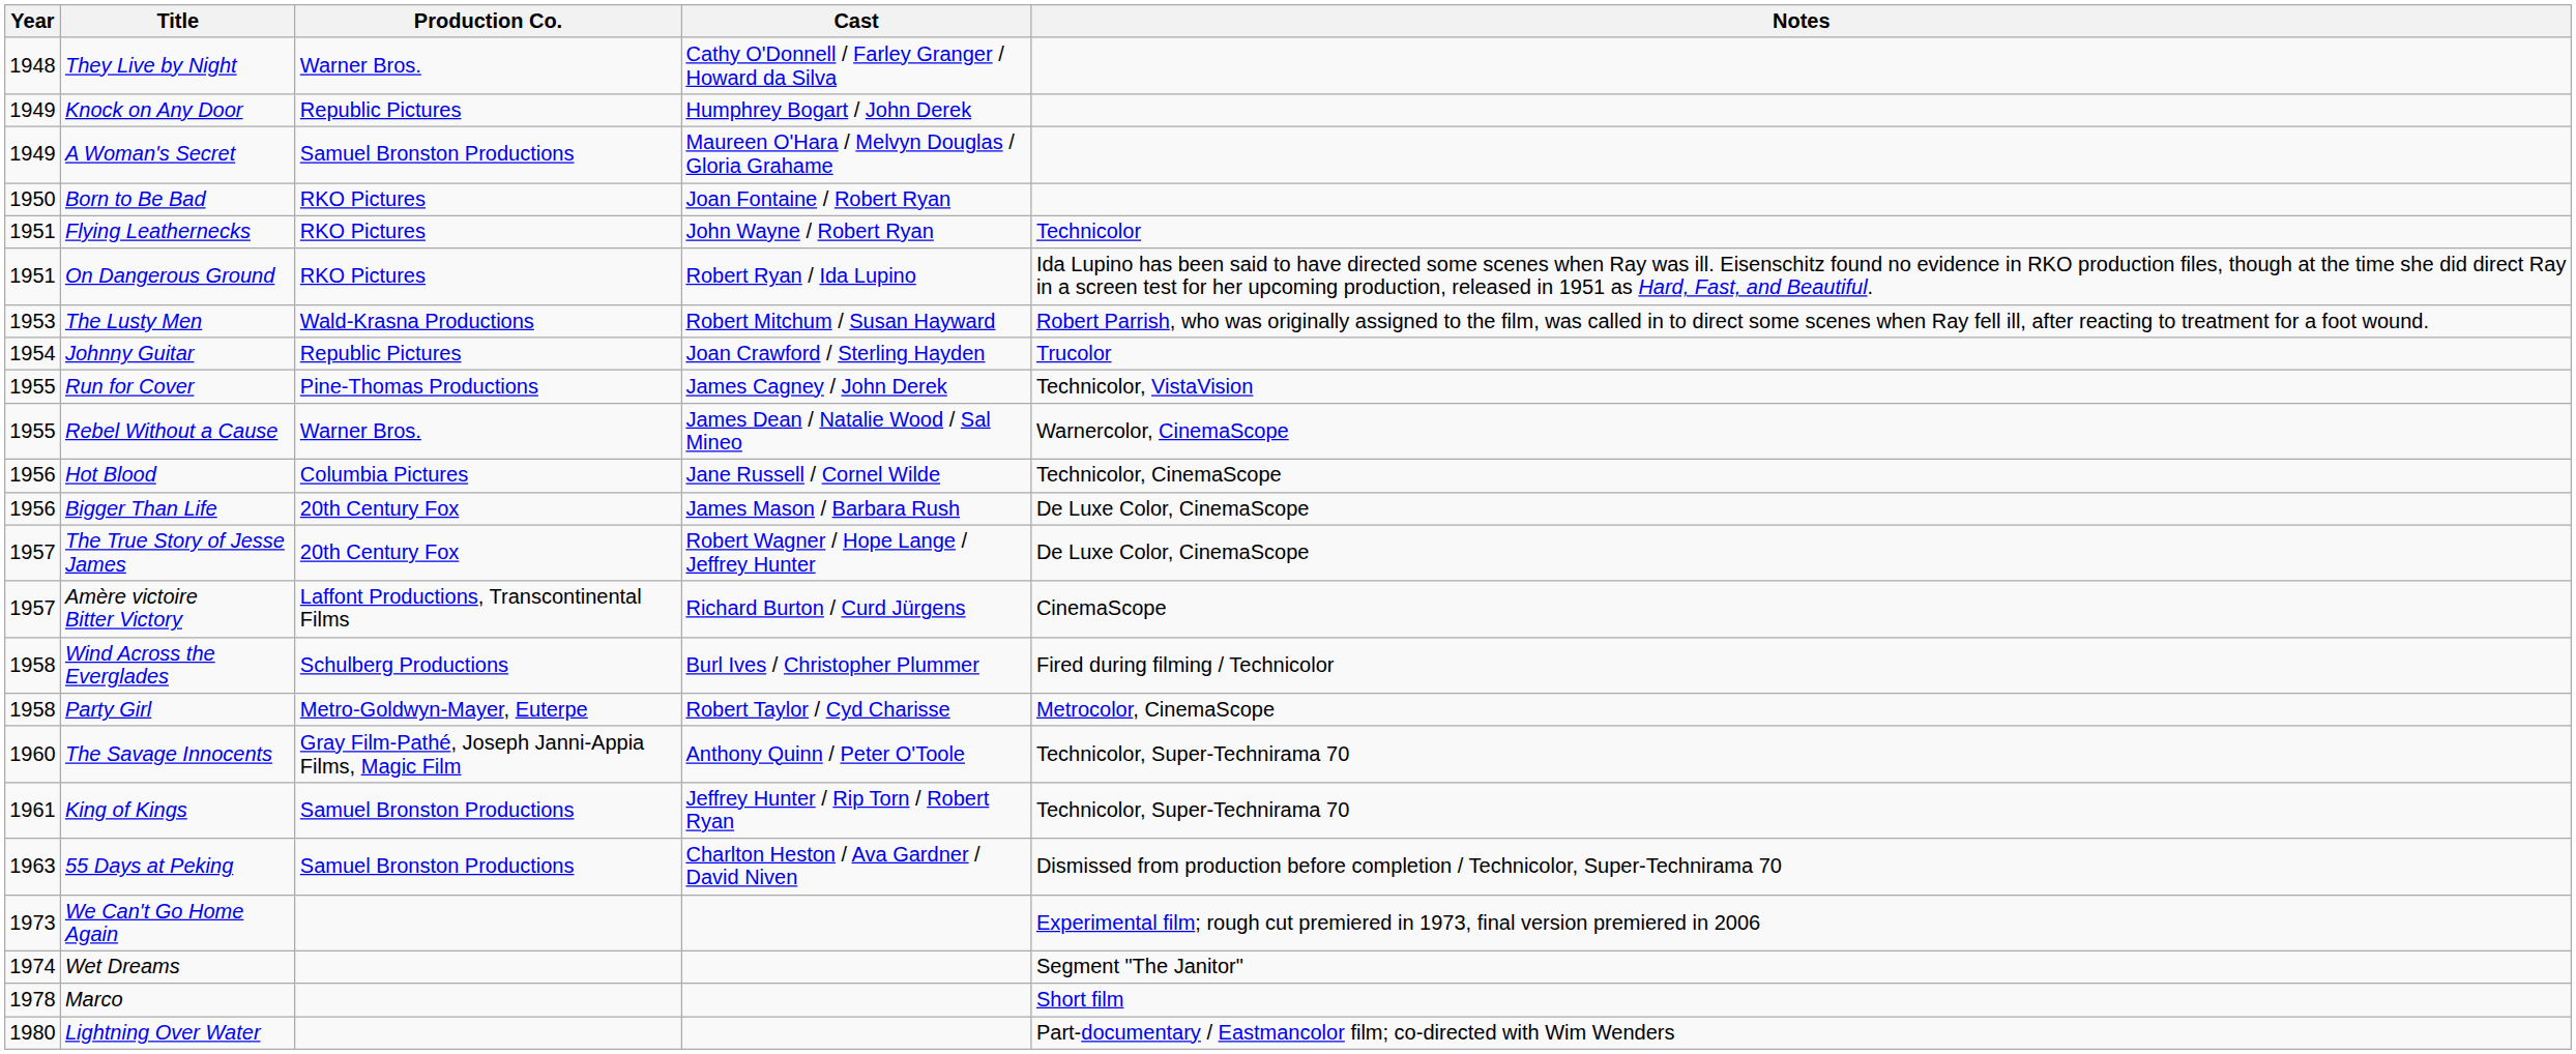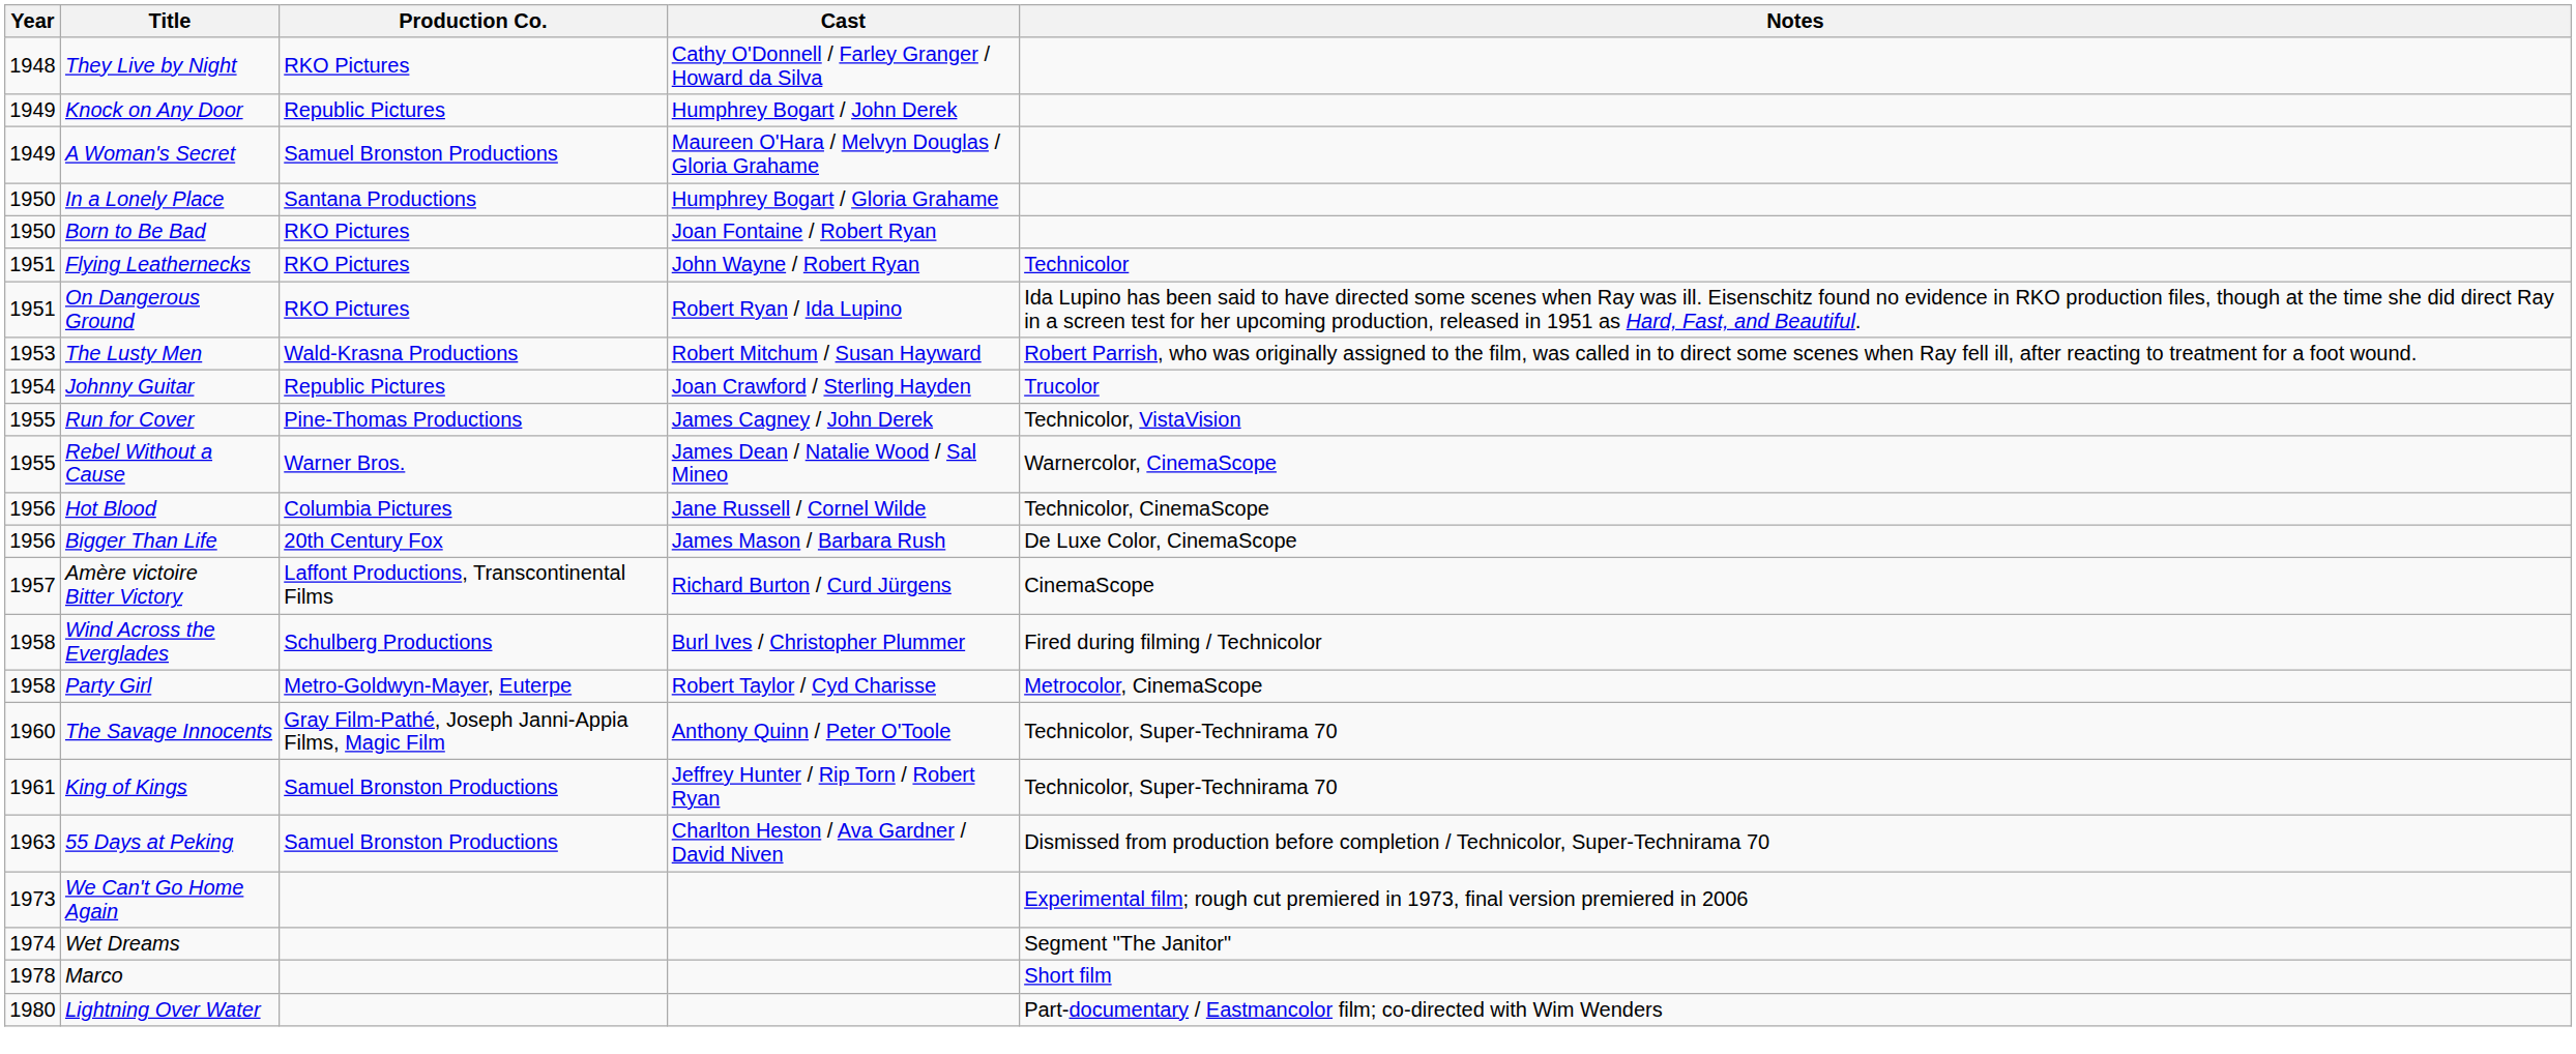They Live by Night | Production Co.: Warner Bros. -> RKO Pictures
+ row: 1950 | In a Lonely Place | Santana Productions | Humphrey Bogart / Gloria Grahame
- row: 1957 | The True Story of Jesse James | 20th Century Fox | Robert Wagner / Hope Lange / Jeffrey Hunter | De Luxe Color, CinemaScope
